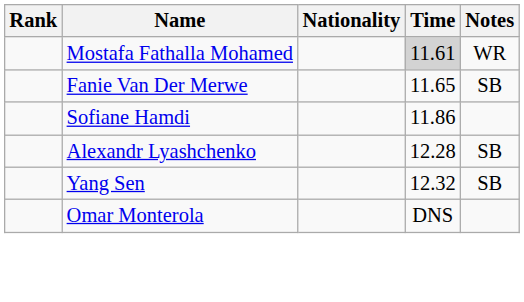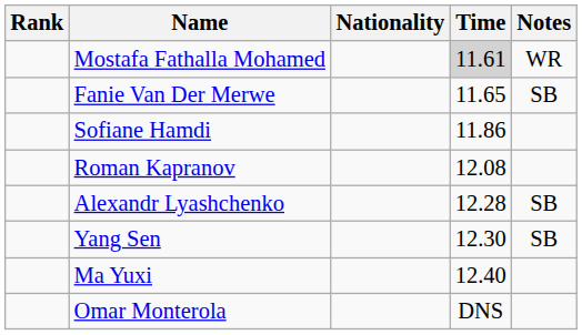+ row: Roman Kapranov | 12.08
Yang Sen | Time: 12.32 -> 12.30
+ row: Ma Yuxi | 12.40
